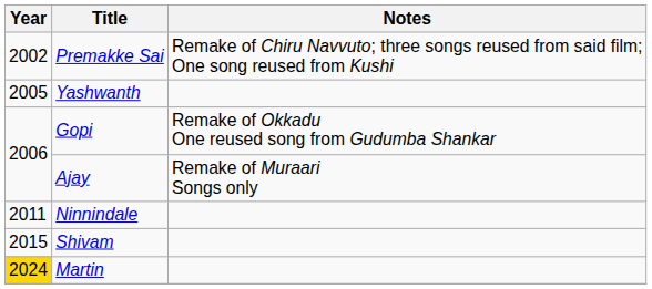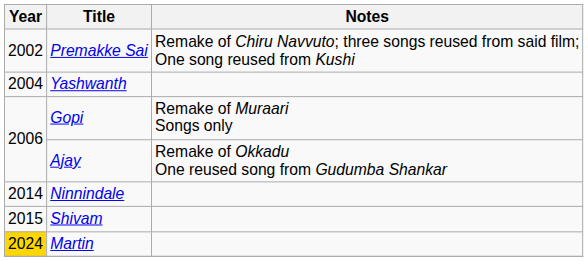Yashwanth | Year: 2005 -> 2004
Gopi | Notes: Remake of Okkadu One reused song from Gudumba Shankar -> Remake of Muraari Songs only
Ajay | Notes: Remake of Muraari Songs only -> Remake of Okkadu One reused song from Gudumba Shankar
Ninnindale | Year: 2011 -> 2014
